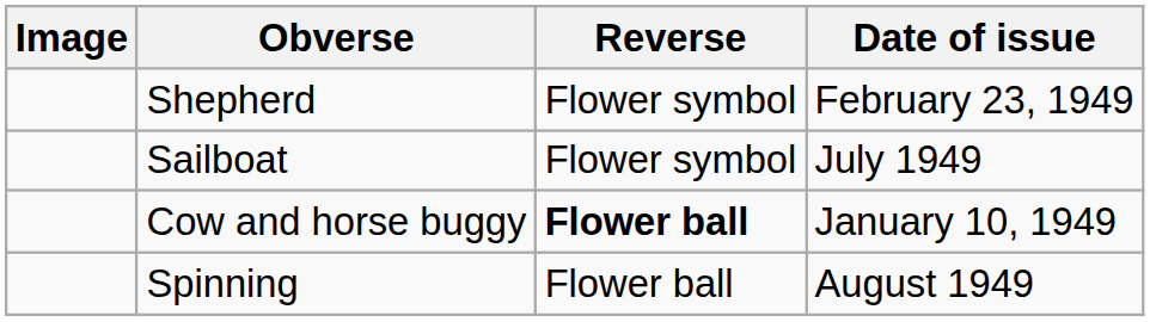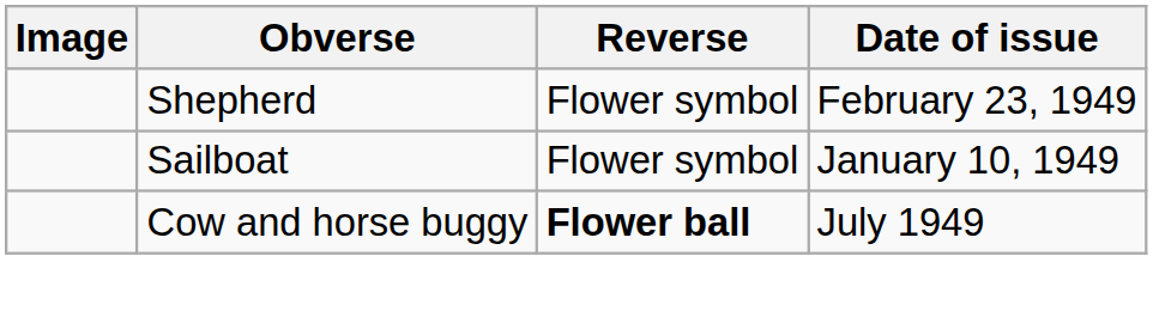Sailboat | Date of issue: July 1949 -> January 10, 1949
Cow and horse buggy | Date of issue: January 10, 1949 -> July 1949
- row: Spinning | Flower ball | August 1949
